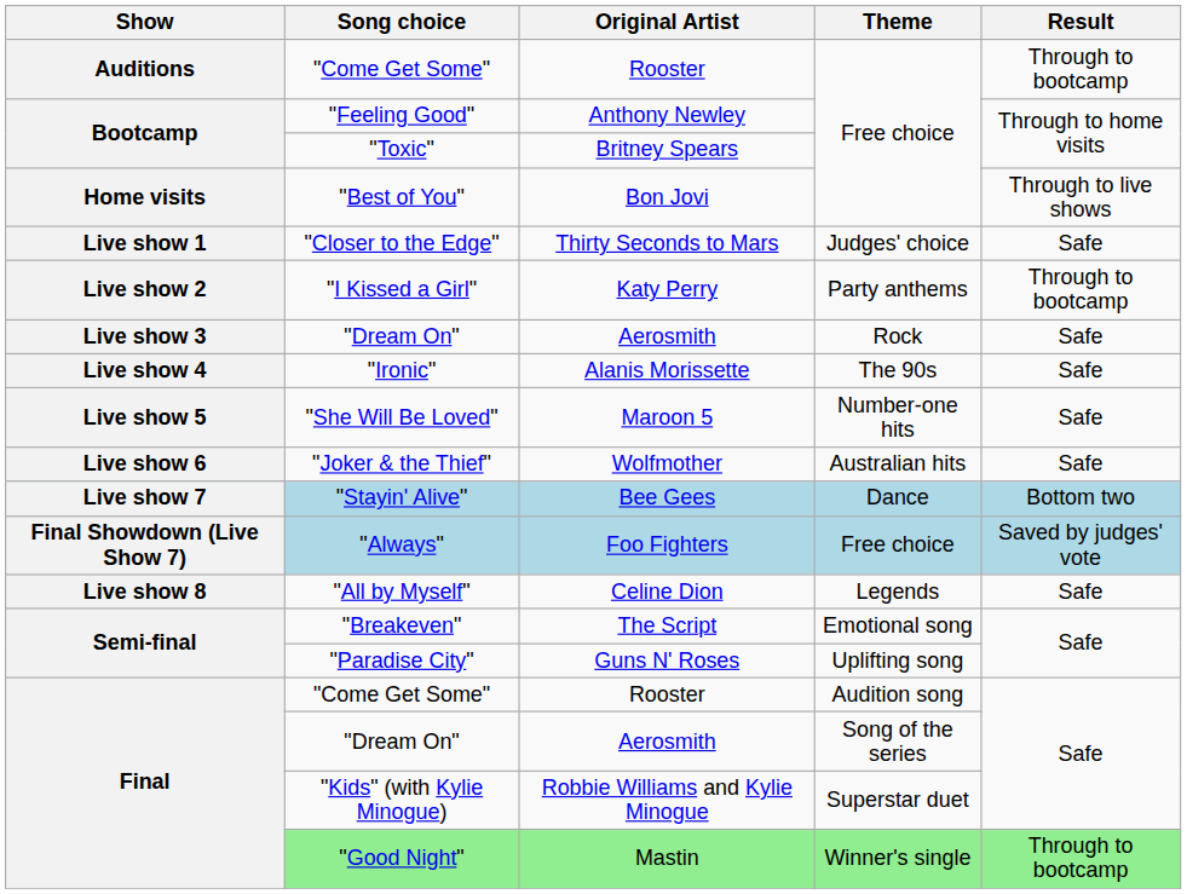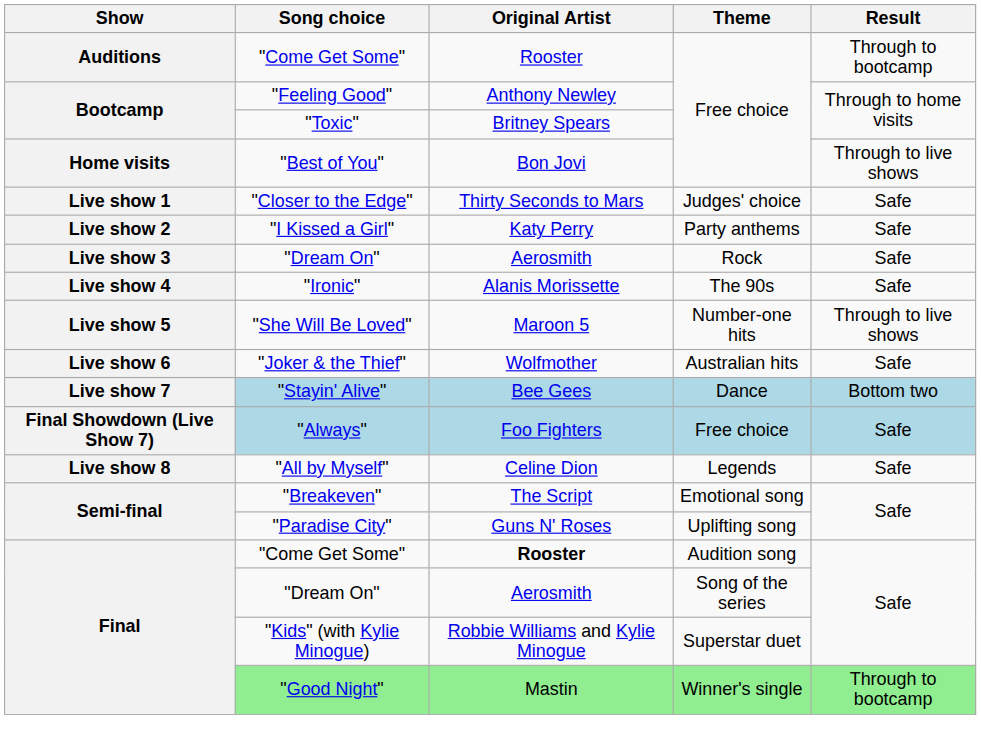"I Kissed a Girl" | Result: Through to bootcamp -> Safe
"She Will Be Loved" | Result: Safe -> Through to live shows
"Always" | Result: Saved by judges' vote -> Safe
"Come Get Some" / Audition song | Original Artist: normal -> bold
